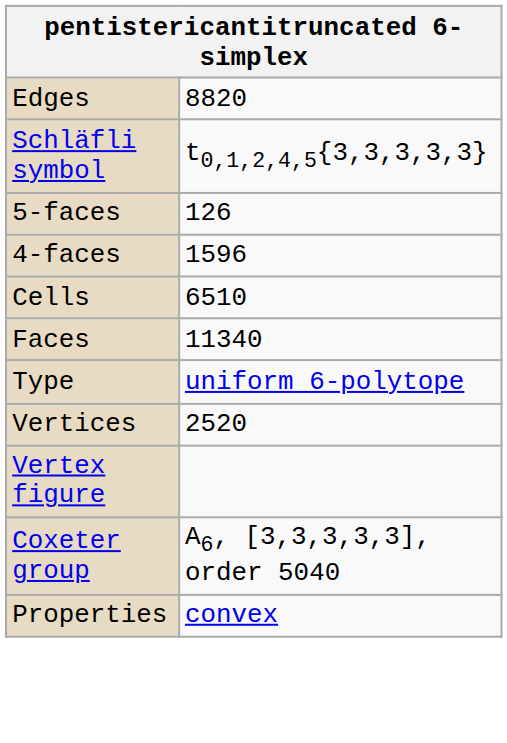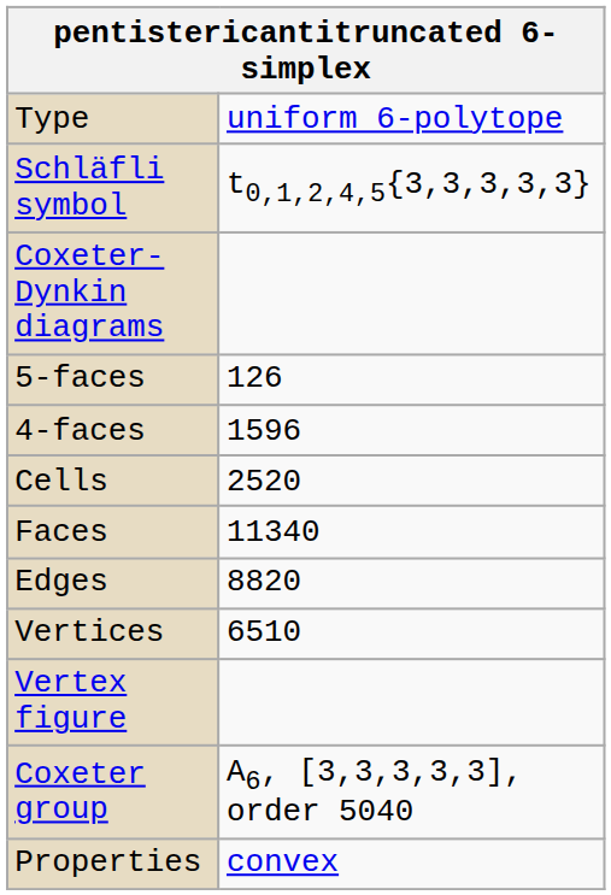rows swapped: Type <-> Edges
+ row: Coxeter-Dynkin diagrams
Cells | column 2: 6510 -> 2520
Vertices | column 2: 2520 -> 6510
